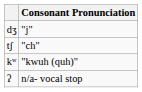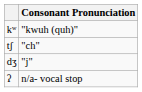rows swapped: dʒ <-> kʷ
